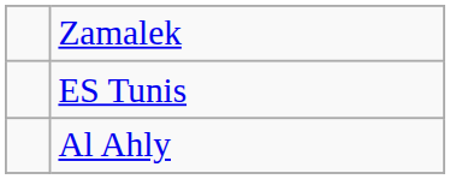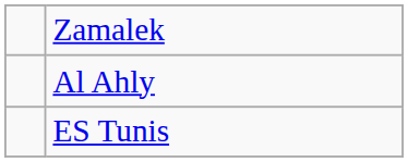rows swapped: ES Tunis <-> Al Ahly
